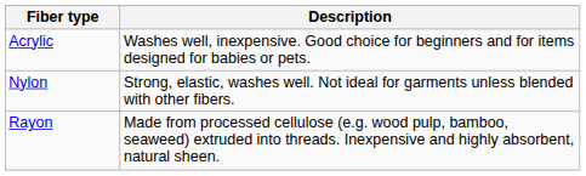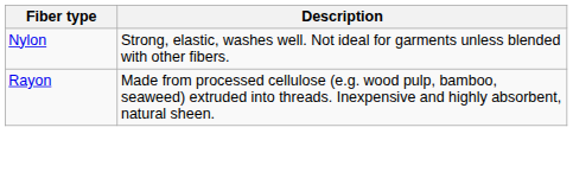- row: Acrylic | Washes well, inexpensive. Good choice for beginners and for items designed for babies or pets.
